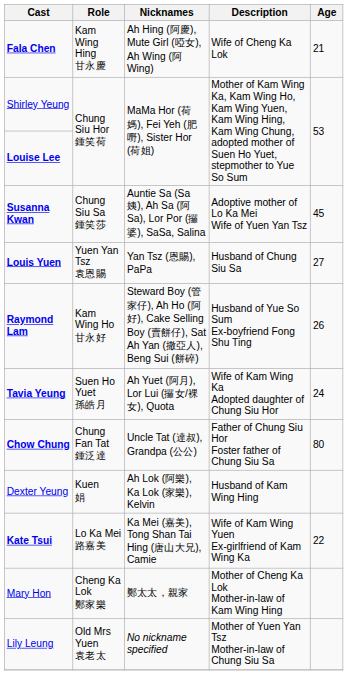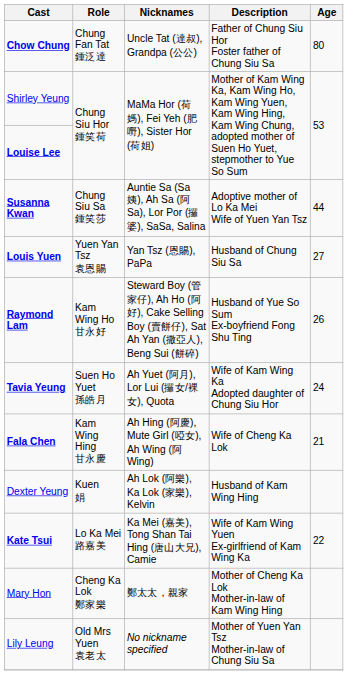rows swapped: Chow Chung <-> Fala Chen
Susanna Kwan | Age: 45 -> 44
